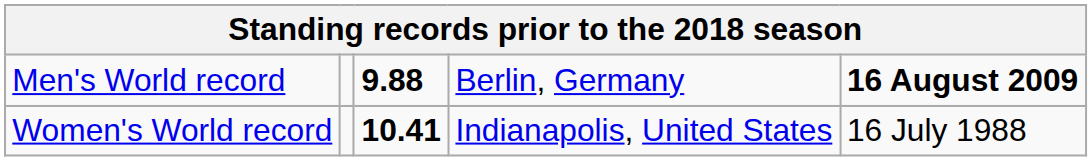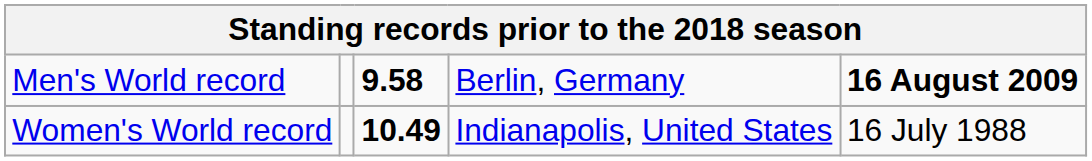Men's World record | column 3: 9.88 -> 9.58
Women's World record | column 3: 10.41 -> 10.49
